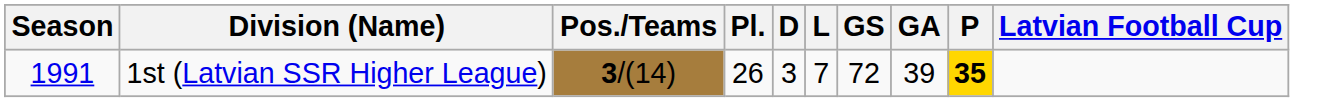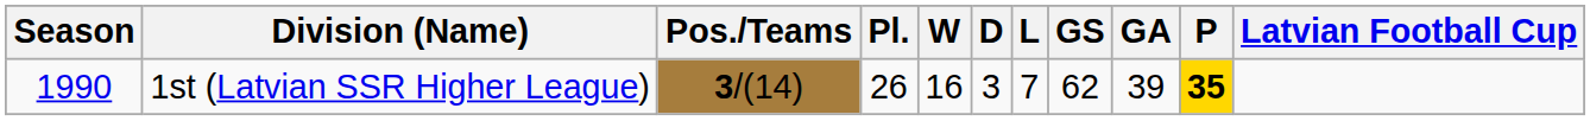+ column: W | 16
1st (Latvian SSR Higher League) | Season: 1991 -> 1990
1st (Latvian SSR Higher League) | GS: 72 -> 62
